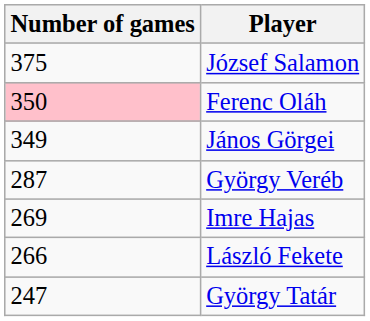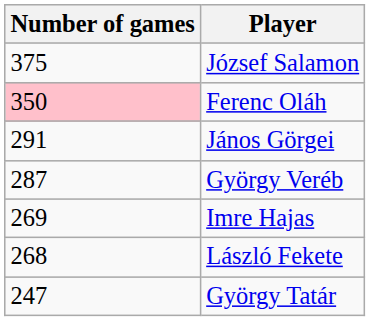János Görgei | Number of games: 349 -> 291
László Fekete | Number of games: 266 -> 268
